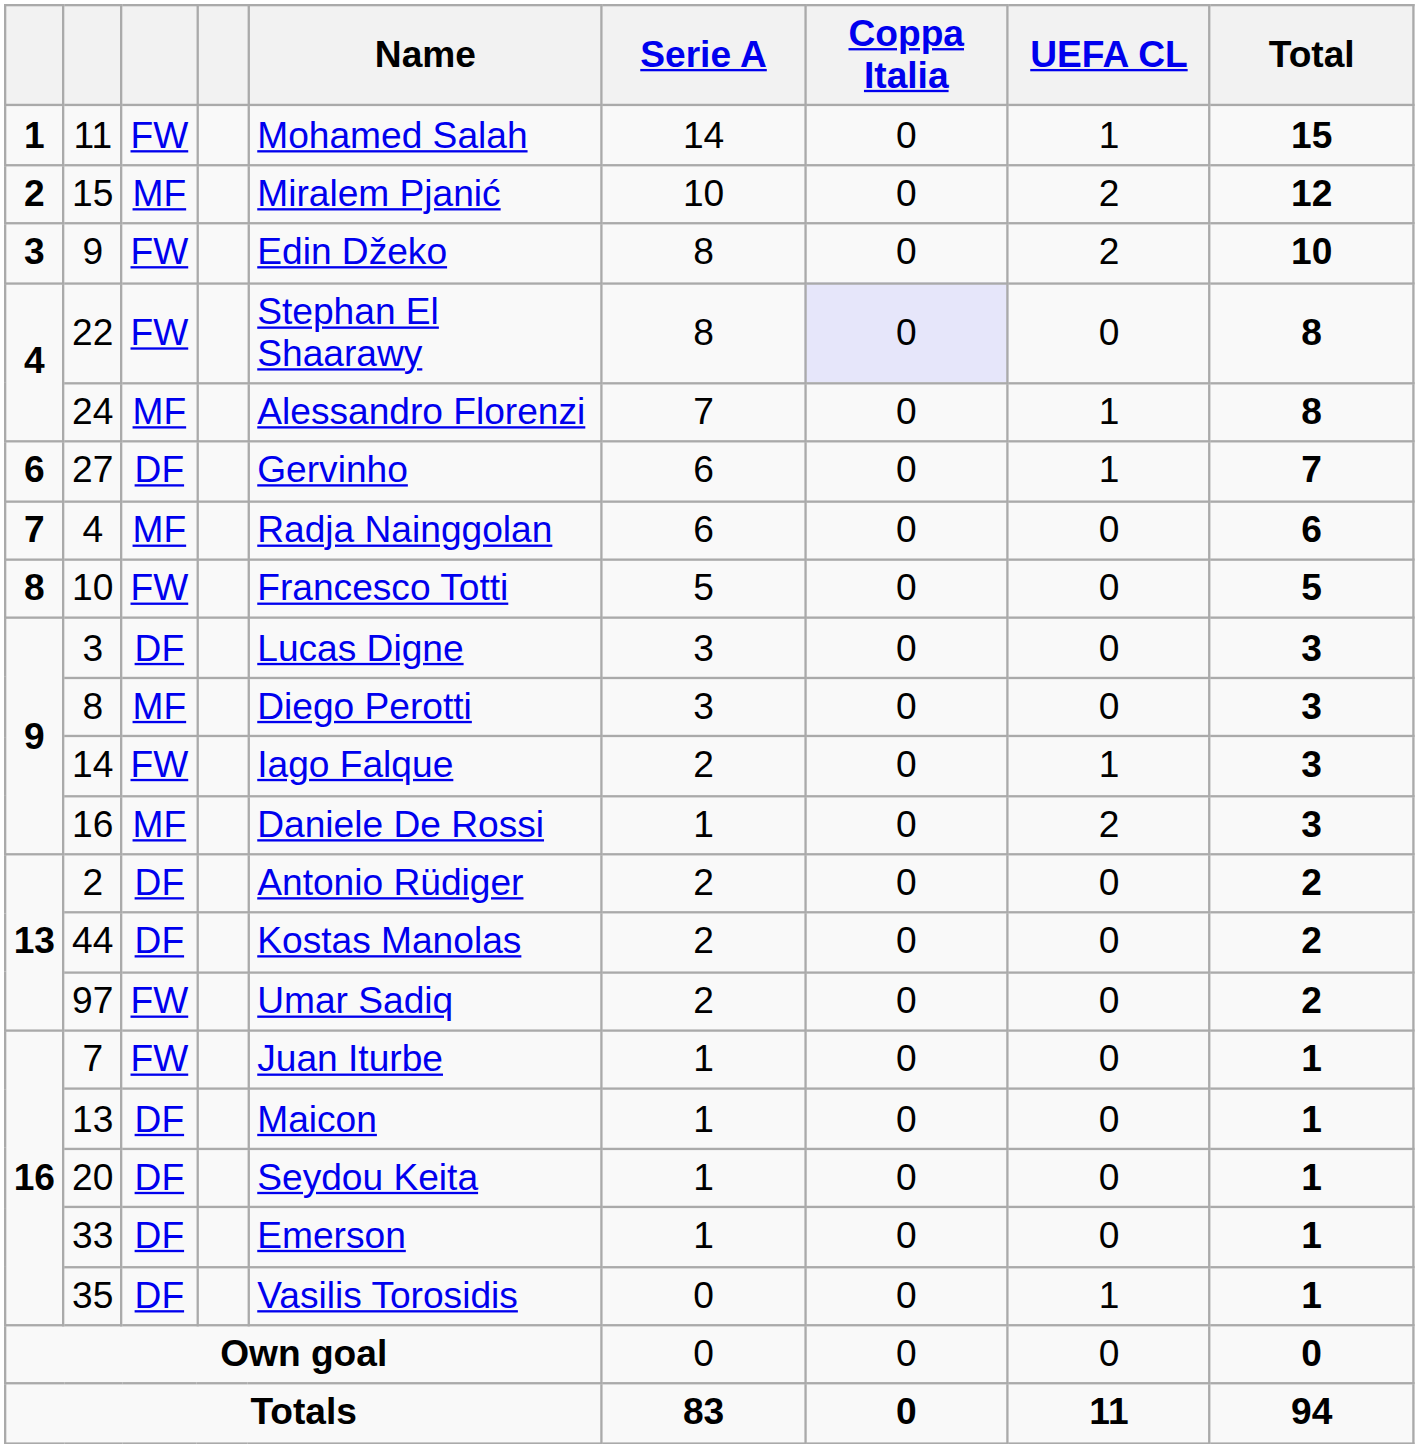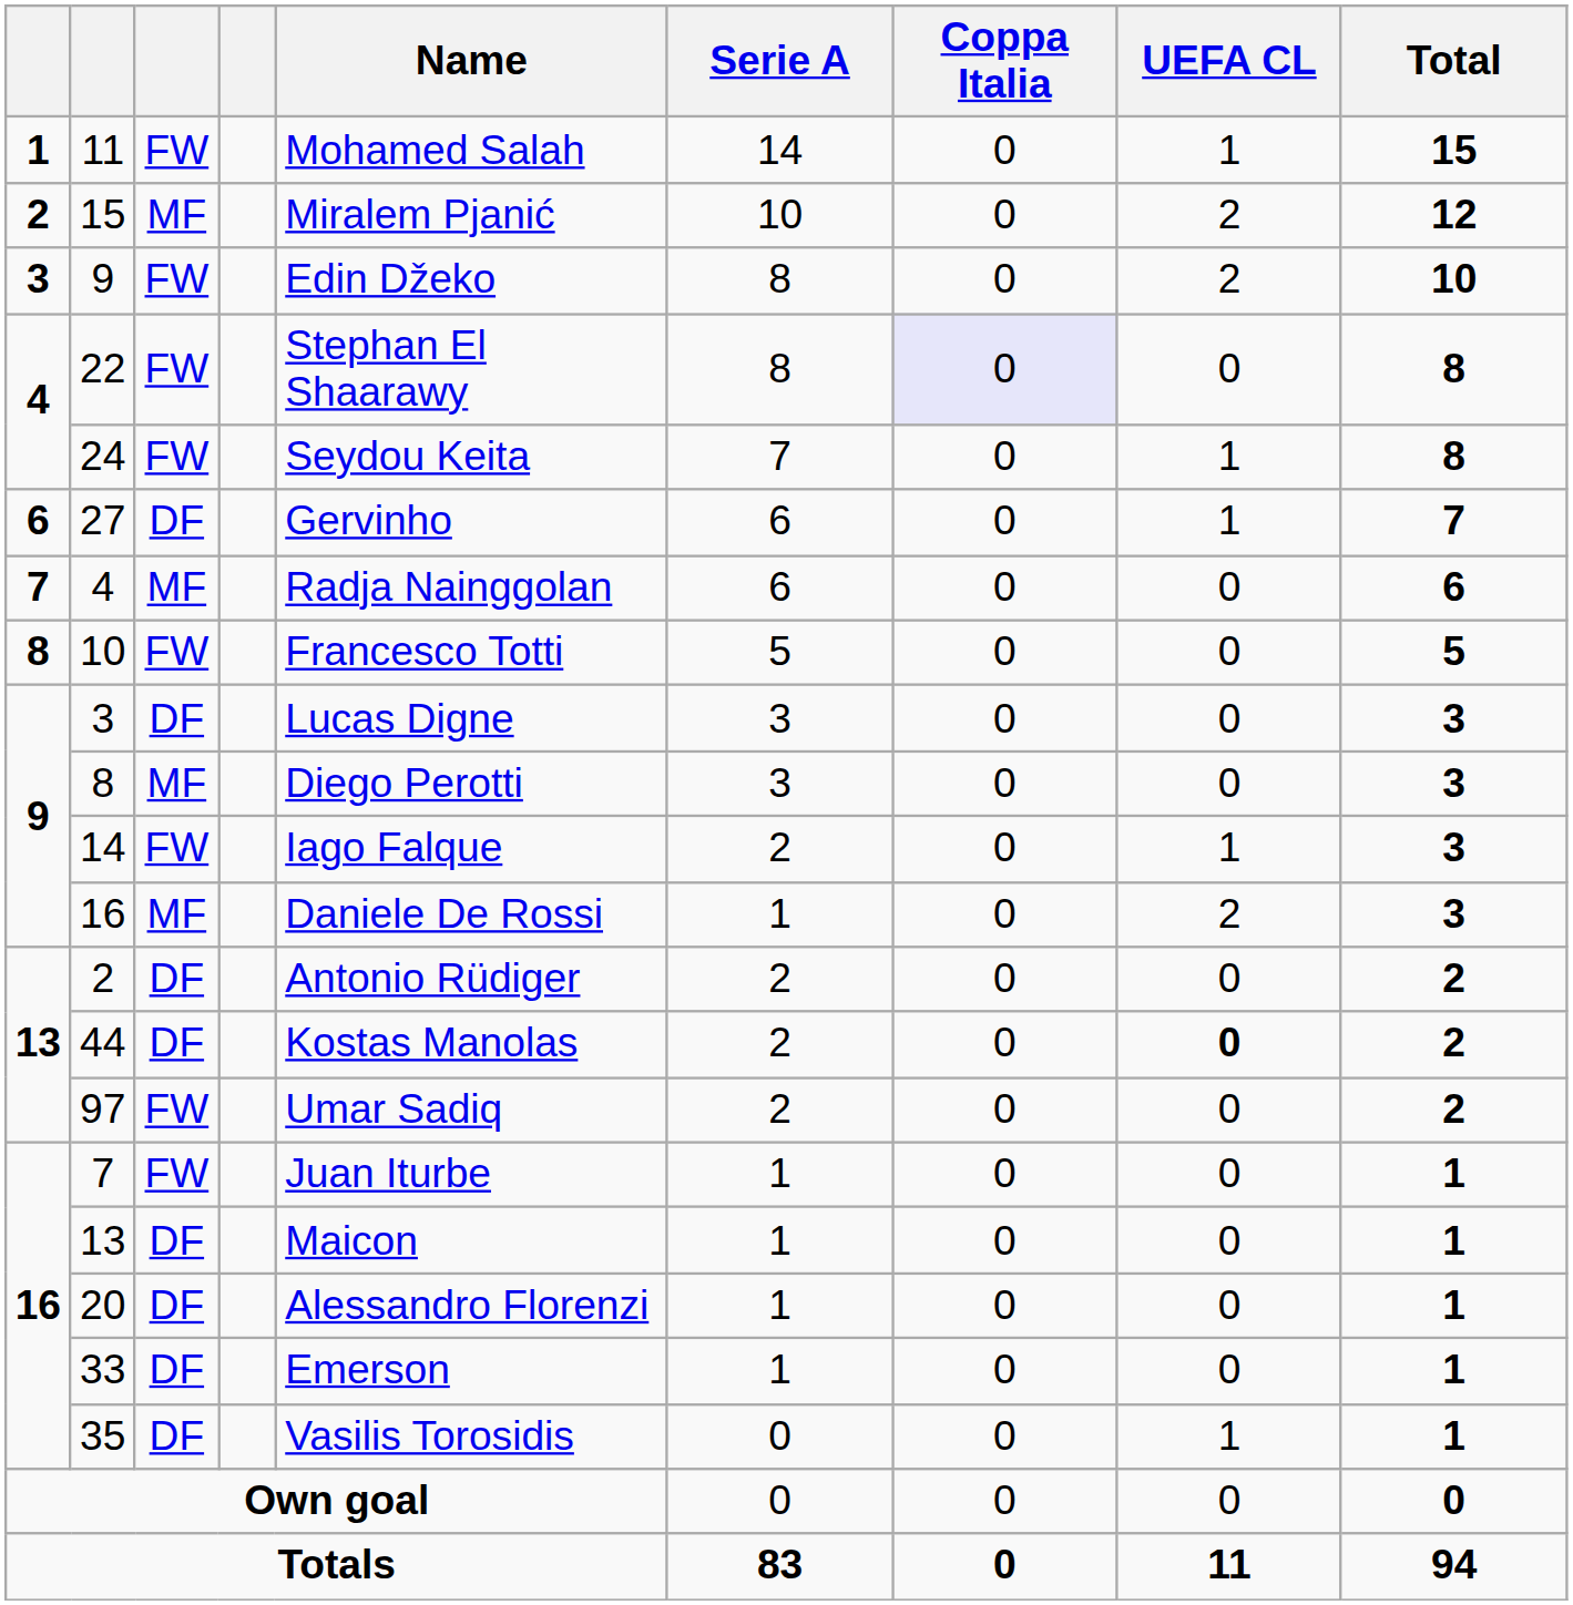24 | column 3: MF -> FW
24 | Name: Alessandro Florenzi -> Seydou Keita
44 | UEFA CL: normal -> bold
20 | Name: Seydou Keita -> Alessandro Florenzi
